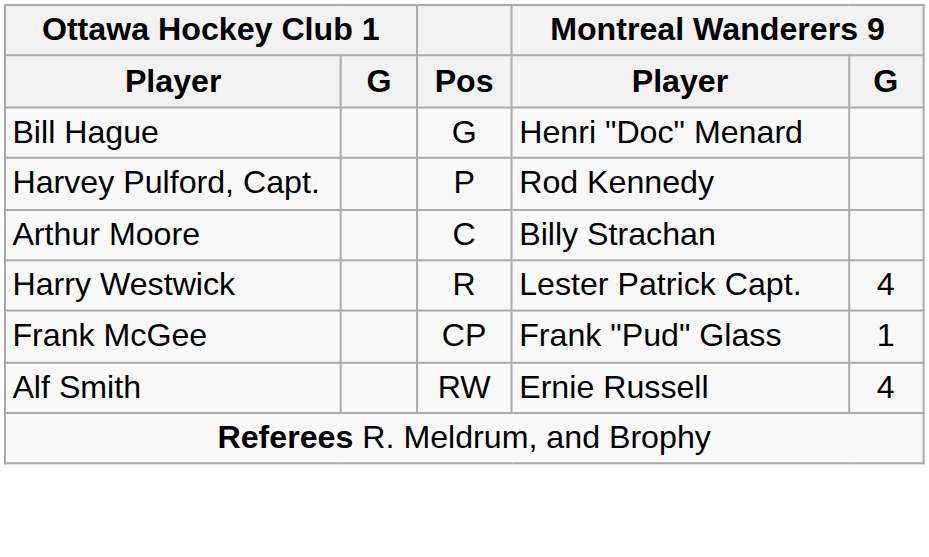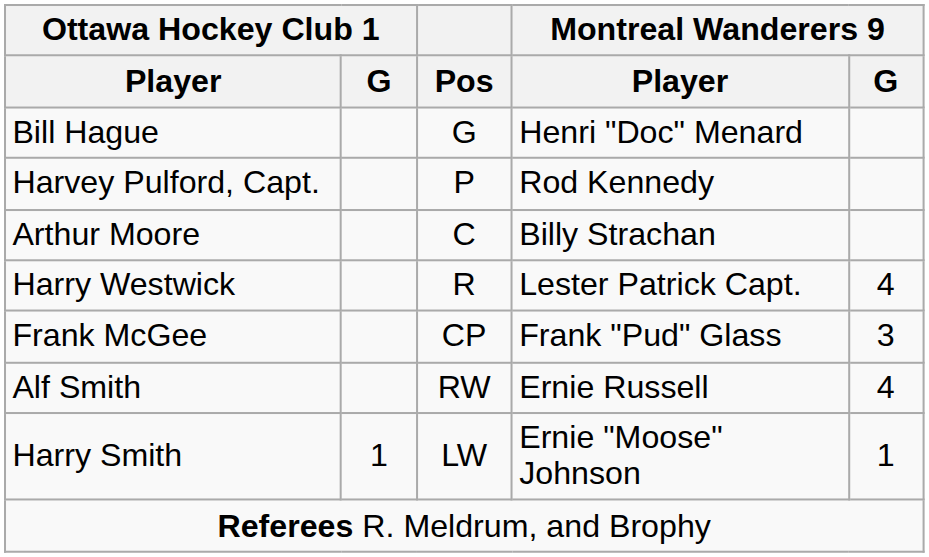Frank McGee | Montreal Wanderers 9 / G: 1 -> 3
+ row: Harry Smith | 1 | LW | Ernie "Moose" Johnson | 1
